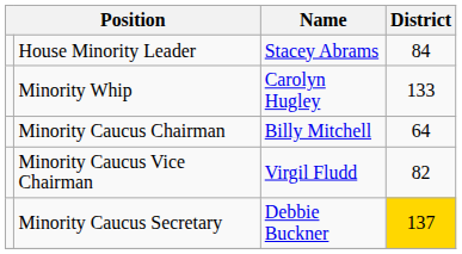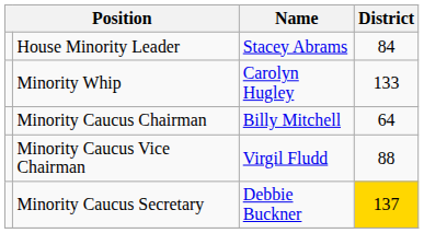Minority Caucus Vice Chairman | District: 82 -> 88
